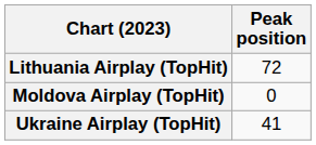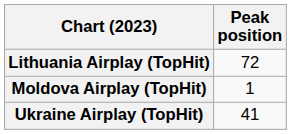Moldova Airplay (TopHit) | Peak position: 0 -> 1
